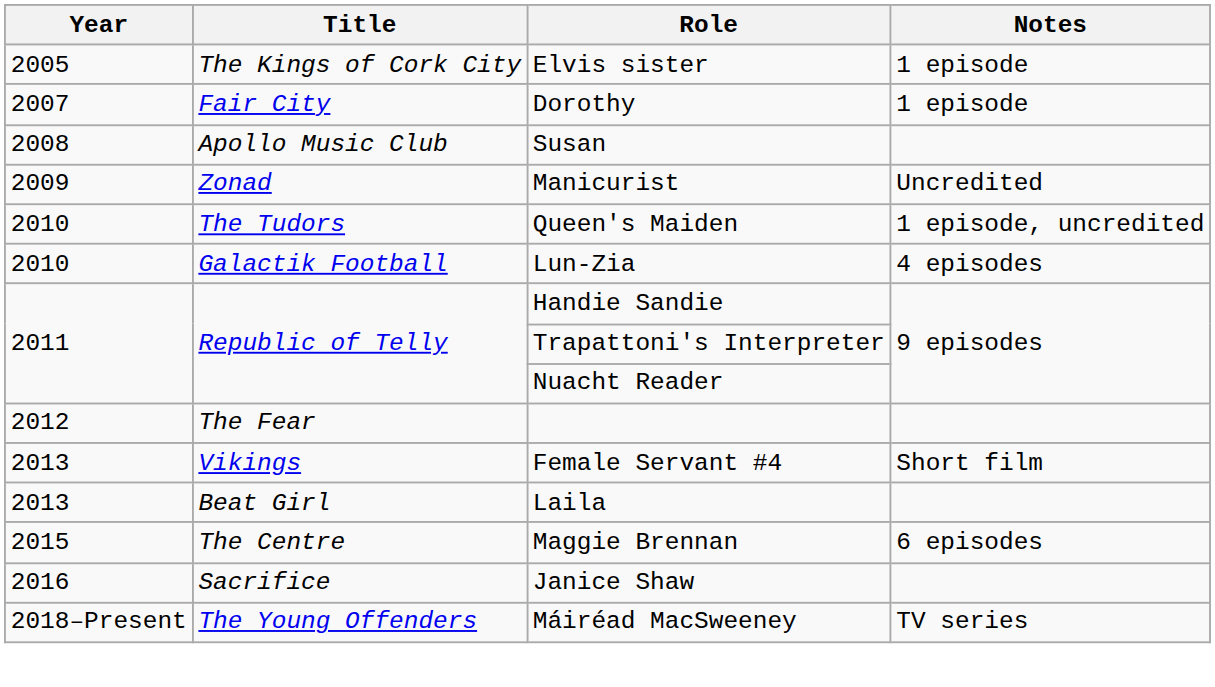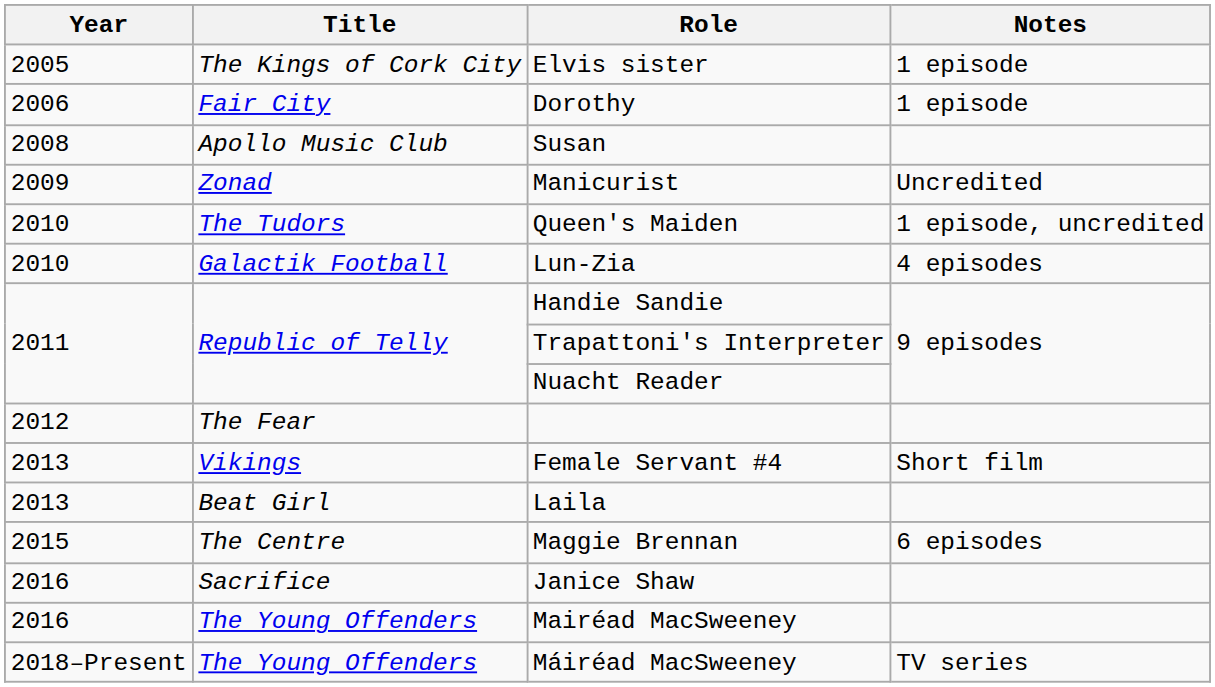Dorothy | Year: 2007 -> 2006
+ row: 2016 | The Young Offenders | Mairéad MacSweeney
